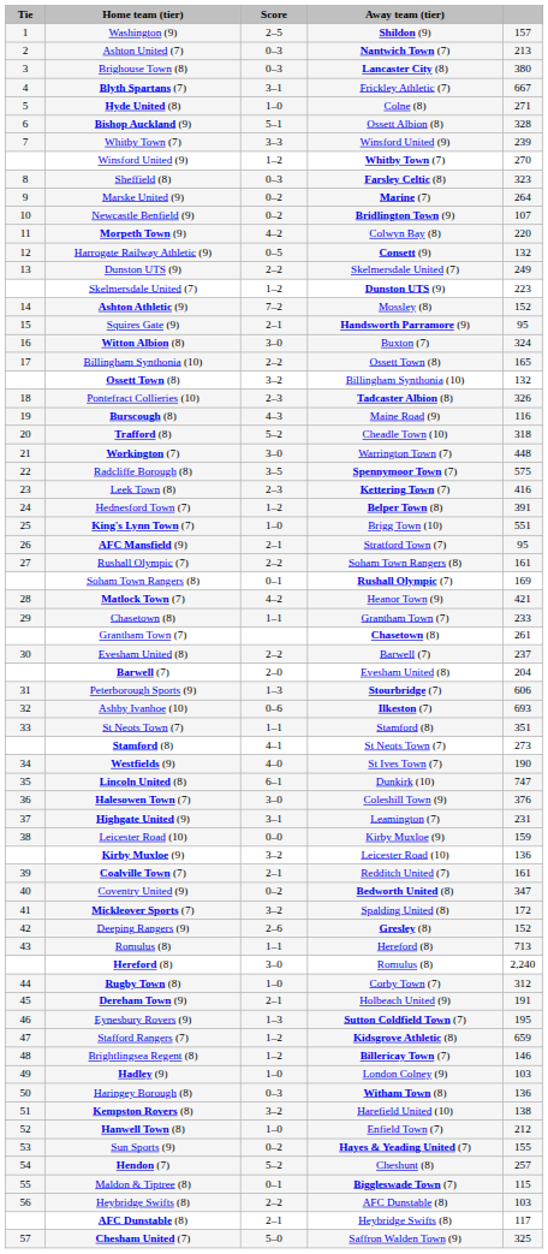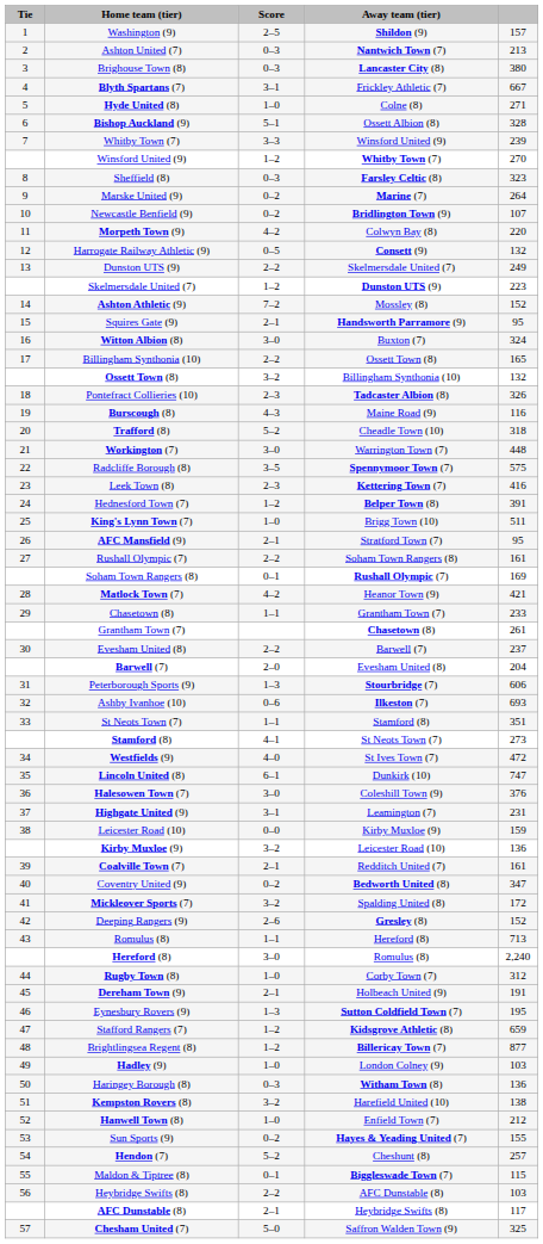King's Lynn Town (7) | column 5: 551 -> 511
Westfields (9) | column 5: 190 -> 472
Brightlingsea Regent (8) | column 5: 146 -> 877
